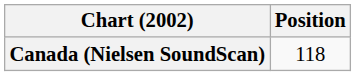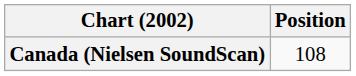Canada (Nielsen SoundScan) | Position: 118 -> 108
